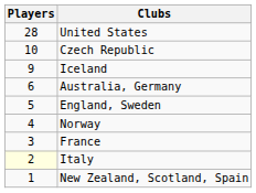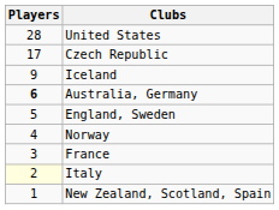Czech Republic | Players: 10 -> 17
Australia, Germany | Players: normal -> bold
